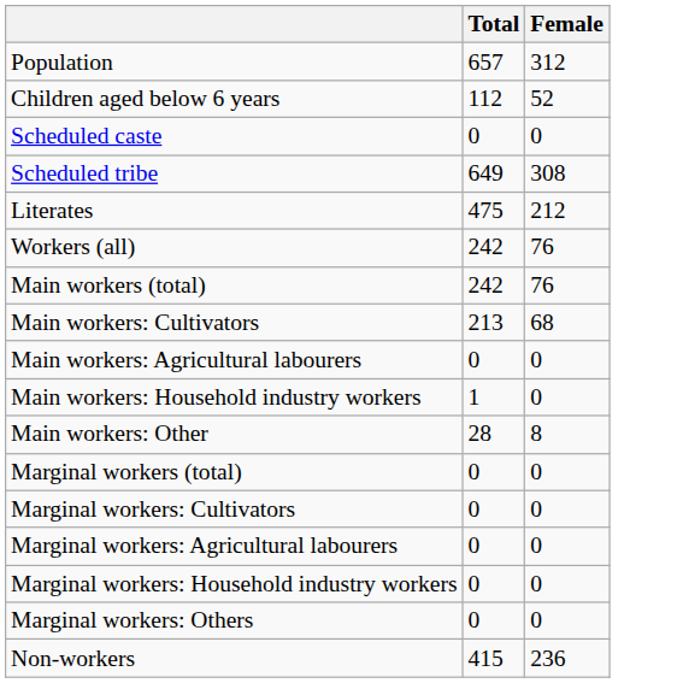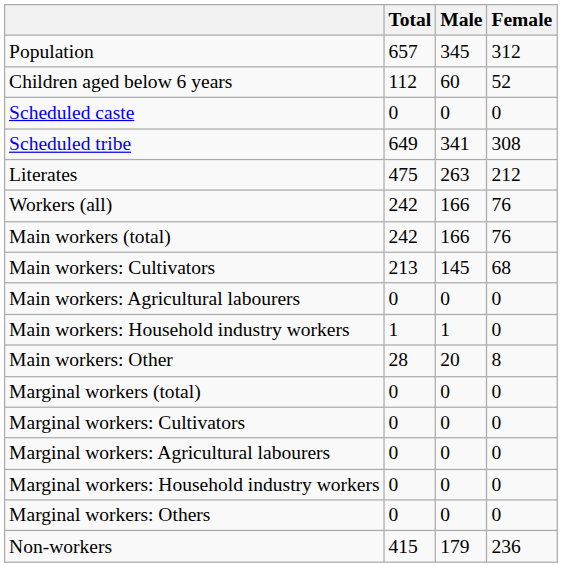+ column: Male | 345 | 60 | 0 | 341 | 263 | 166 | 166 | 145 | 0 | 1 | 20 | 0 | 0 | 0 | 0 | 0 | 179
